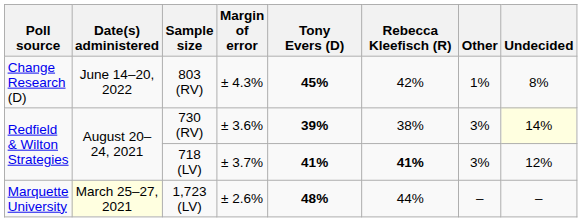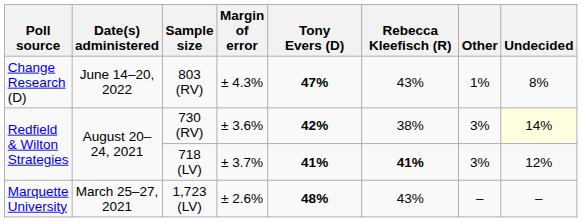803 (RV) | Tony Evers (D): 45% -> 47%
803 (RV) | Rebecca Kleefisch (R): 42% -> 43%
730 (RV) | Tony Evers (D): 39% -> 42%
1,723 (LV) | Date(s) administered: lightyellow background -> no background
1,723 (LV) | Rebecca Kleefisch (R): 44% -> 43%
